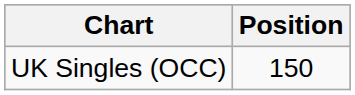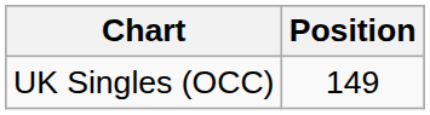UK Singles (OCC) | Position: 150 -> 149
